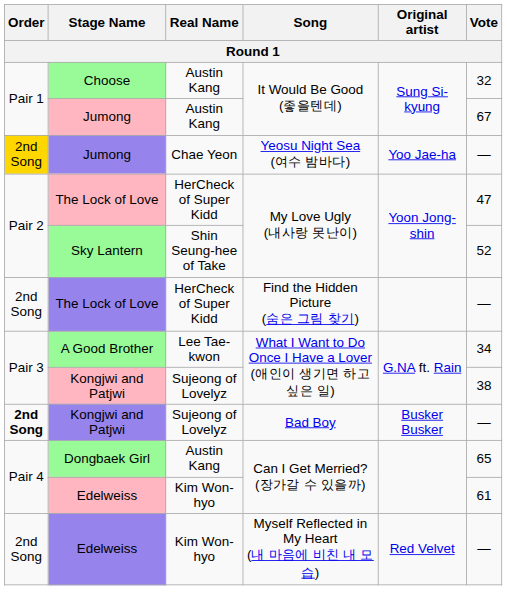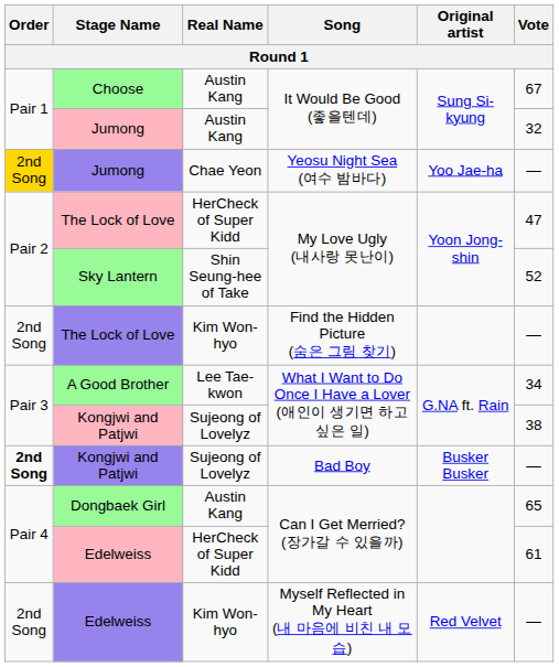Choose | Vote: 32 -> 67
Jumong / It Would Be Good (좋을텐데) | Vote: 67 -> 32
The Lock of Love / Find the Hidden Picture (숨은 그림 찾기) | Real Name: HerCheck of Super Kidd -> Kim Won-hyo
Edelweiss / Can I Get Merried? (장가갈 수 있을까) | Real Name: Kim Won-hyo -> HerCheck of Super Kidd
